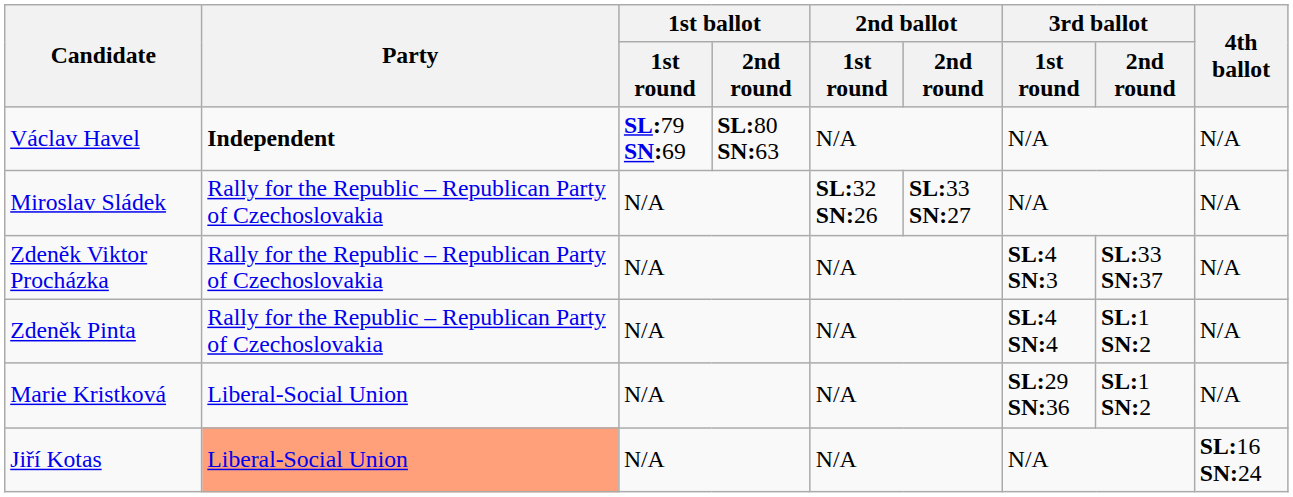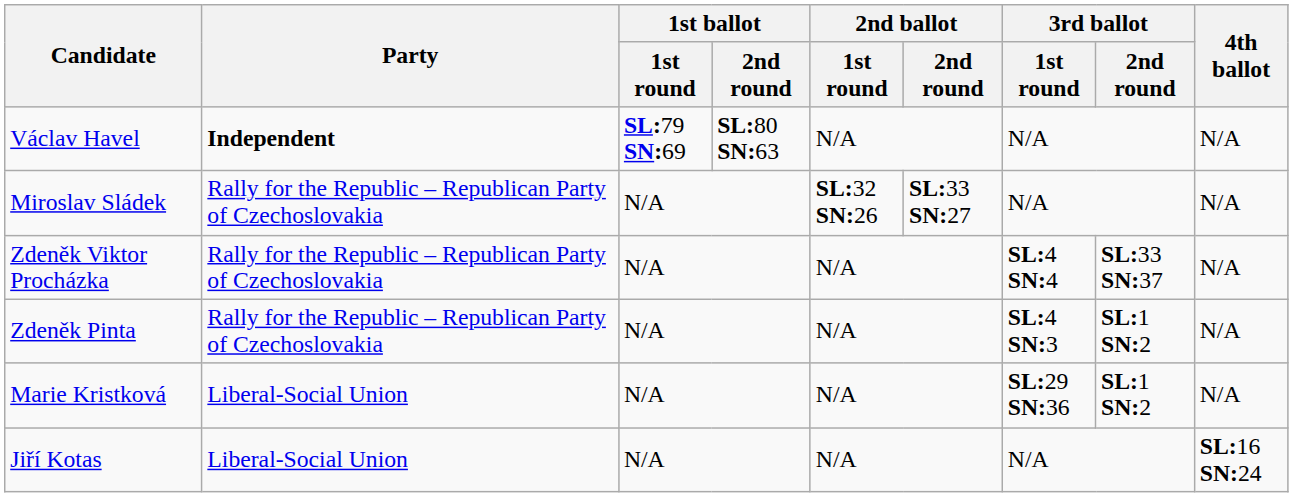Zdeněk Viktor Procházka | 3rd ballot / 1st round: SL:4 SN:3 -> SL:4 SN:4
Zdeněk Pinta | 3rd ballot / 1st round: SL:4 SN:4 -> SL:4 SN:3
Jiří Kotas | Party: lightsalmon background -> no background
